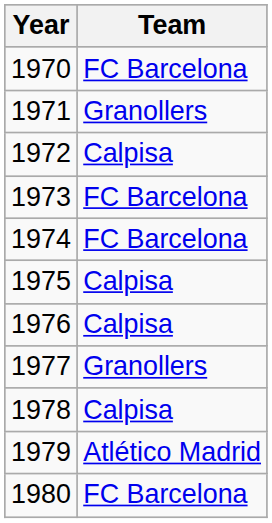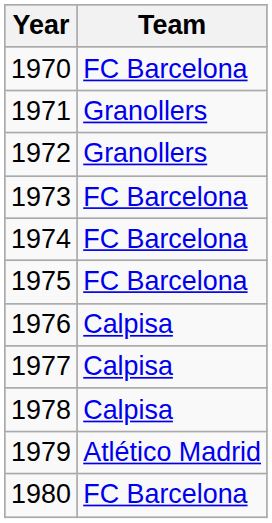1972 | Team: Calpisa -> Granollers
1975 | Team: Calpisa -> FC Barcelona
1977 | Team: Granollers -> Calpisa
